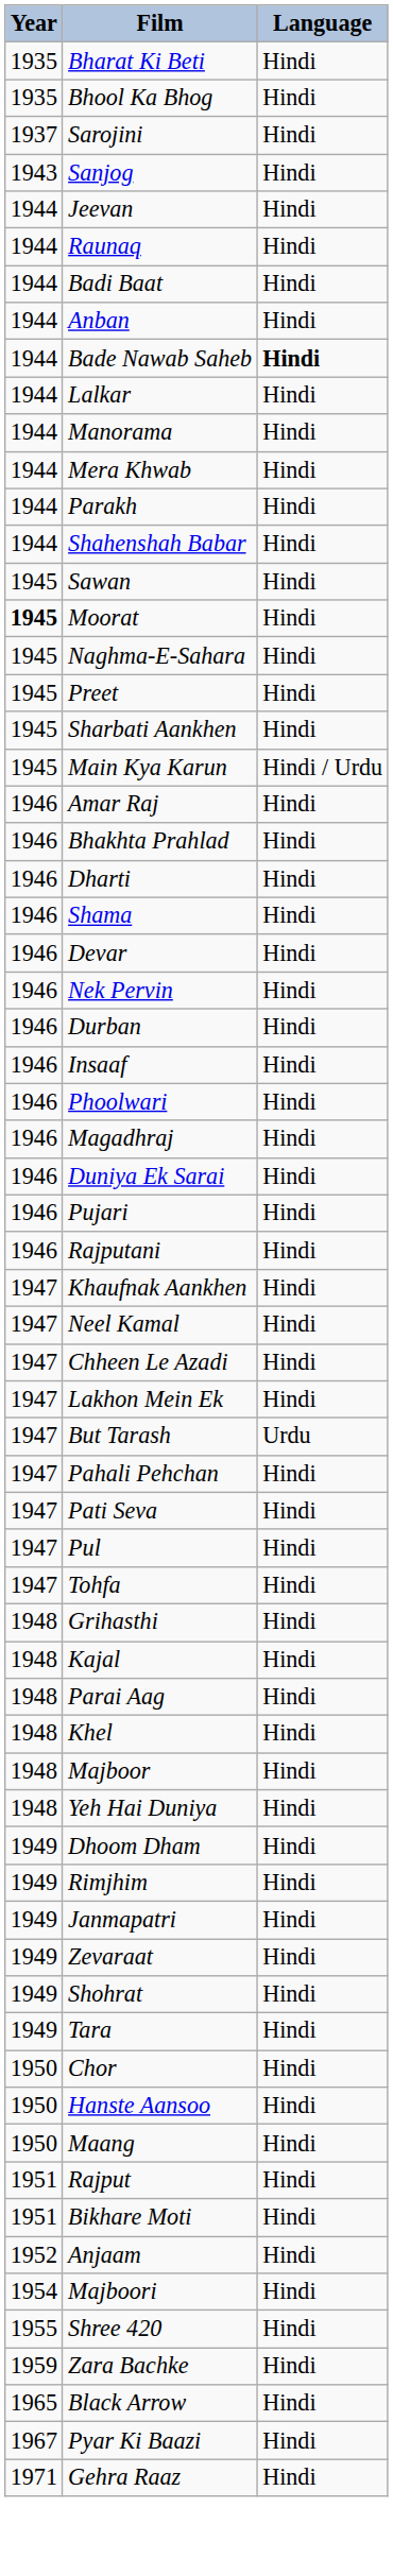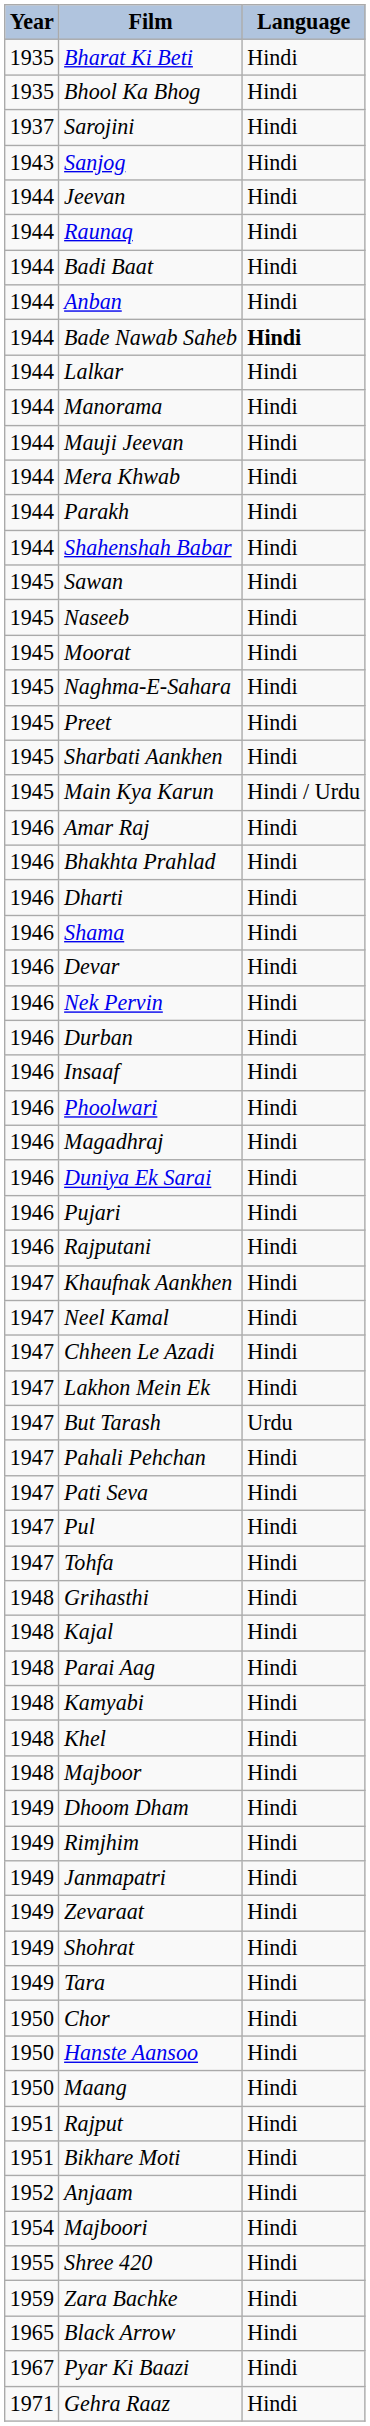+ row: 1944 | Mauji Jeevan | Hindi
+ row: 1945 | Naseeb | Hindi
Moorat | Year: bold -> normal
+ row: 1948 | Kamyabi | Hindi
- row: 1948 | Yeh Hai Duniya | Hindi
